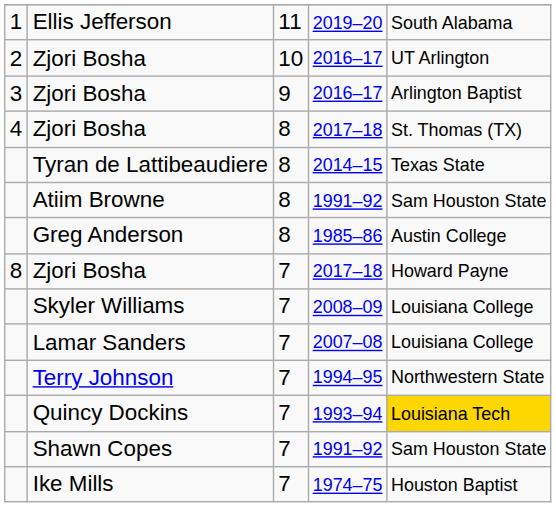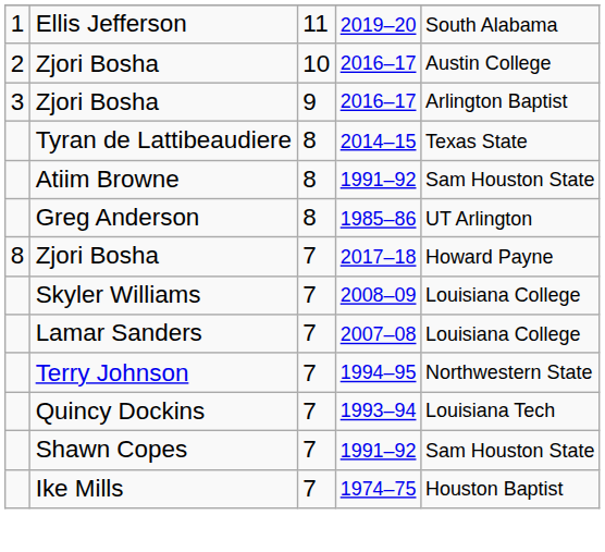2 / Zjori Bosha | column 5: UT Arlington -> Austin College
- row: 4 | Zjori Bosha | 8 | 2017–18 | St. Thomas (TX)
Greg Anderson | column 5: Austin College -> UT Arlington
Quincy Dockins | column 5: gold background -> no background
